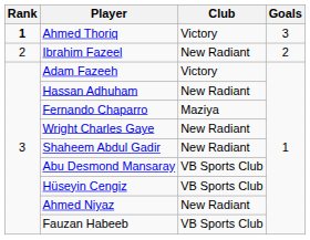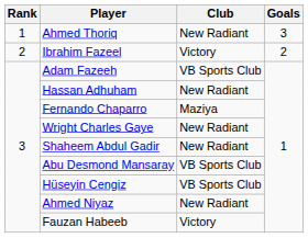Ahmed Thoriq | Rank: bold -> normal
Ahmed Thoriq | Club: Victory -> New Radiant
Ibrahim Fazeel | Club: New Radiant -> Victory
Adam Fazeeh | Club: Victory -> VB Sports Club
Fauzan Habeeb | Club: VB Sports Club -> Victory
